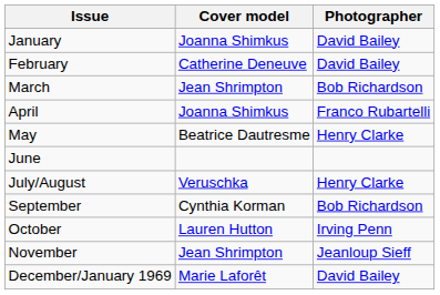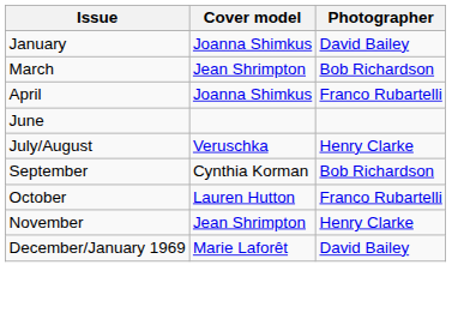- row: February | Catherine Deneuve | David Bailey
- row: May | Beatrice Dautresme | Henry Clarke
October | Photographer: Irving Penn -> Franco Rubartelli
November | Photographer: Jeanloup Sieff -> Henry Clarke
